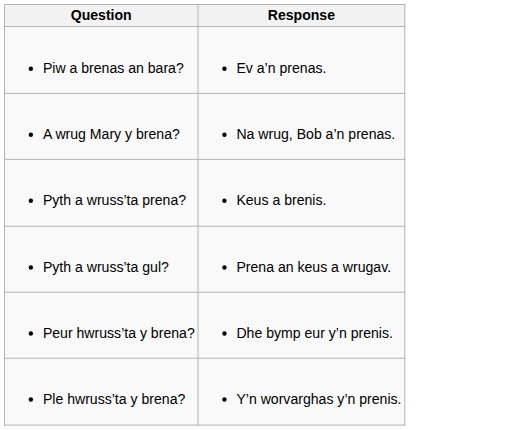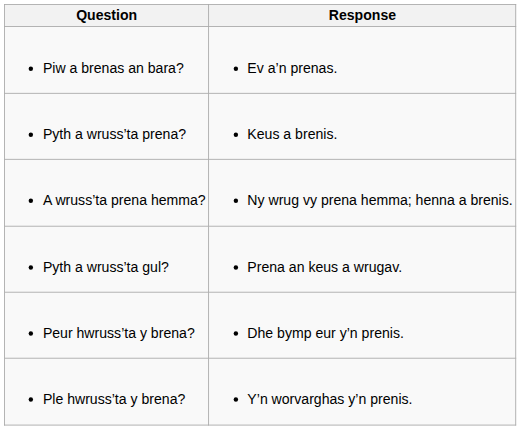- row: A wrug Mary y brena? | Na wrug, Bob a’n prenas.
+ row: A wruss’ta prena hemma? | Ny wrug vy prena hemma; henna a brenis.
